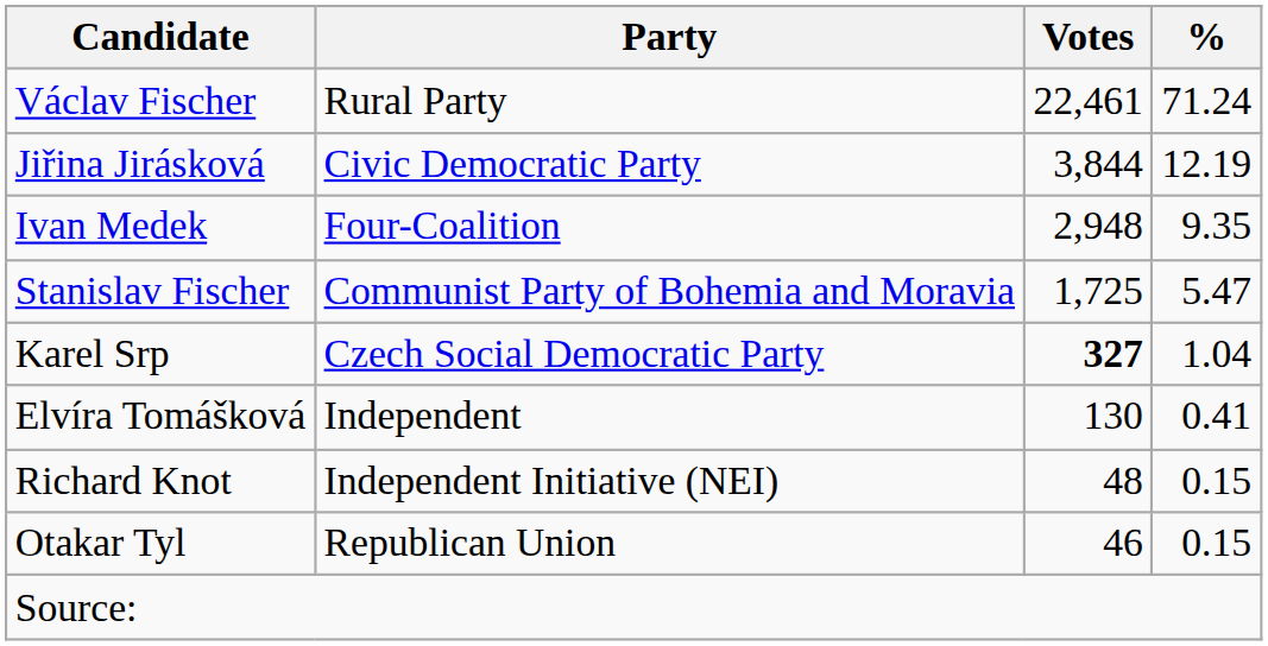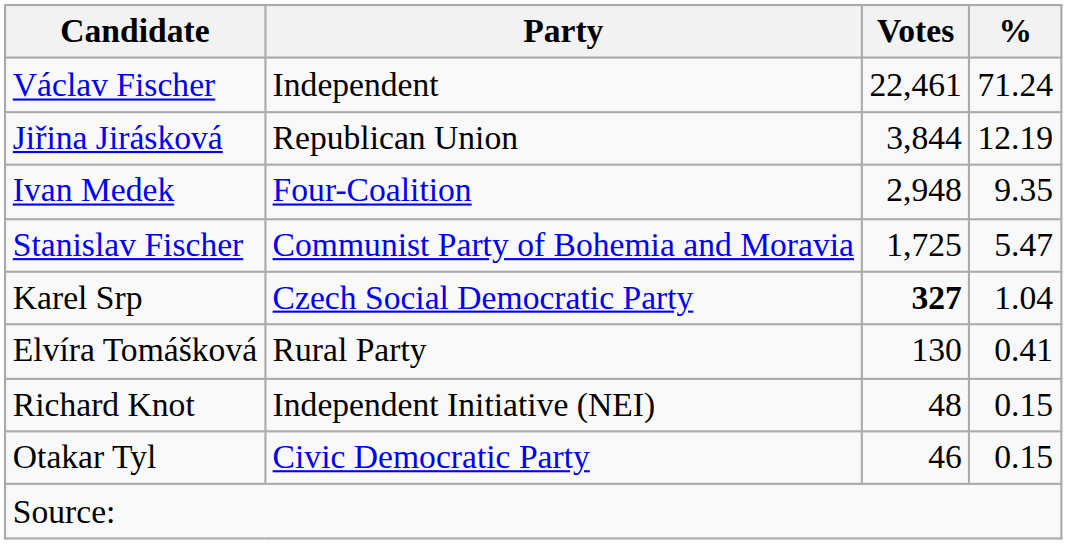Václav Fischer | Party: Rural Party -> Independent
Jiřina Jirásková | Party: Civic Democratic Party -> Republican Union
Elvíra Tomášková | Party: Independent -> Rural Party
Otakar Tyl | Party: Republican Union -> Civic Democratic Party
